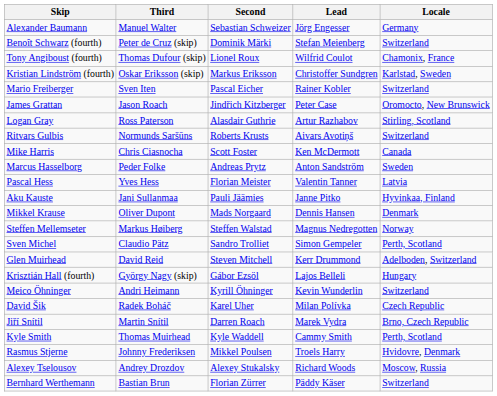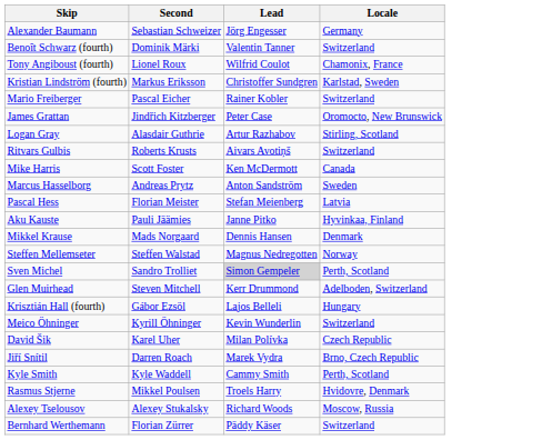- column: Third | Manuel Walter | Peter de Cruz (skip) | Thomas Dufour (skip) | Oskar Eriksson (skip) | Sven Iten | Jason Roach | Ross Paterson | Normunds Saršūns | Chris Ciasnocha | Peder Folke | Yves Hess | Jani Sullanmaa | Oliver Dupont | Markus Høiberg | Claudio Pätz | David Reid | György Nagy (skip) | Andri Heimann | Radek Boháč | Martin Snítil | Thomas Muirhead | Johnny Frederiksen | Andrey Drozdov | Bastian Brun
Benoît Schwarz (fourth) | Lead: Stefan Meienberg -> Valentin Tanner
Pascal Hess | Lead: Valentin Tanner -> Stefan Meienberg
Sven Michel | Lead: no background -> lightgrey background
